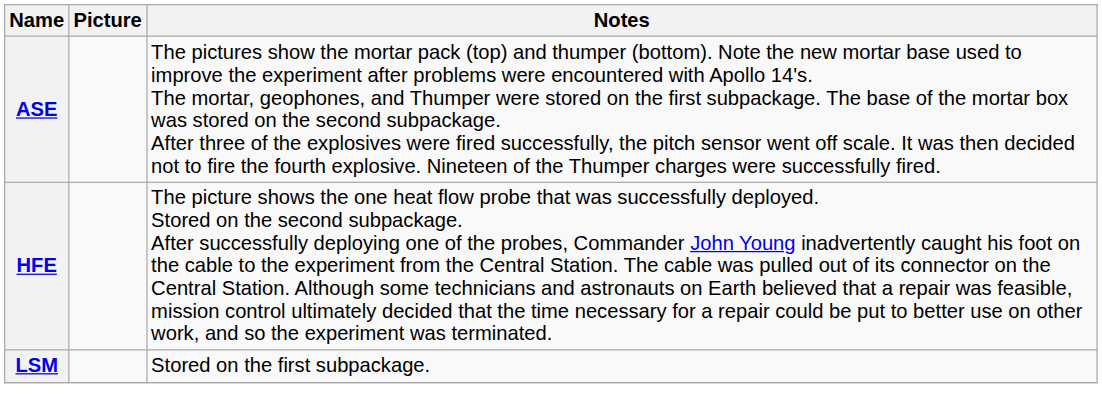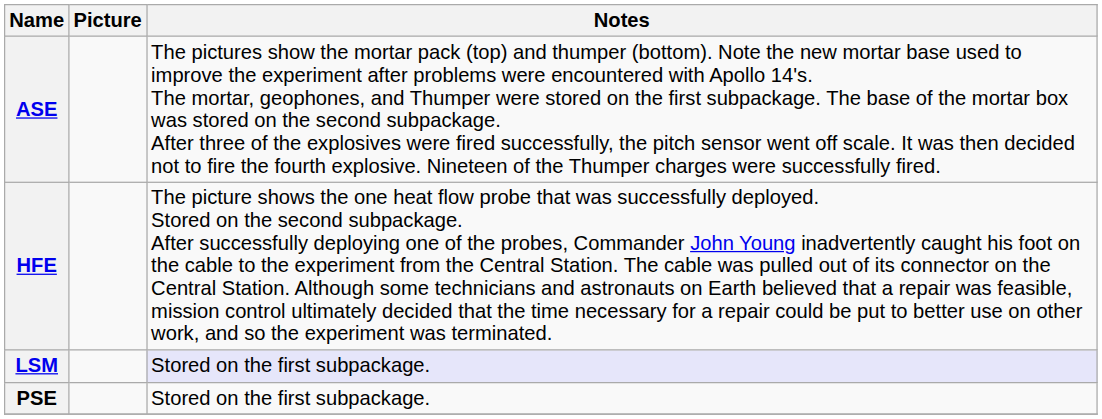LSM | Notes: no background -> lavender background
+ row: PSE | Stored on the first subpackage.
